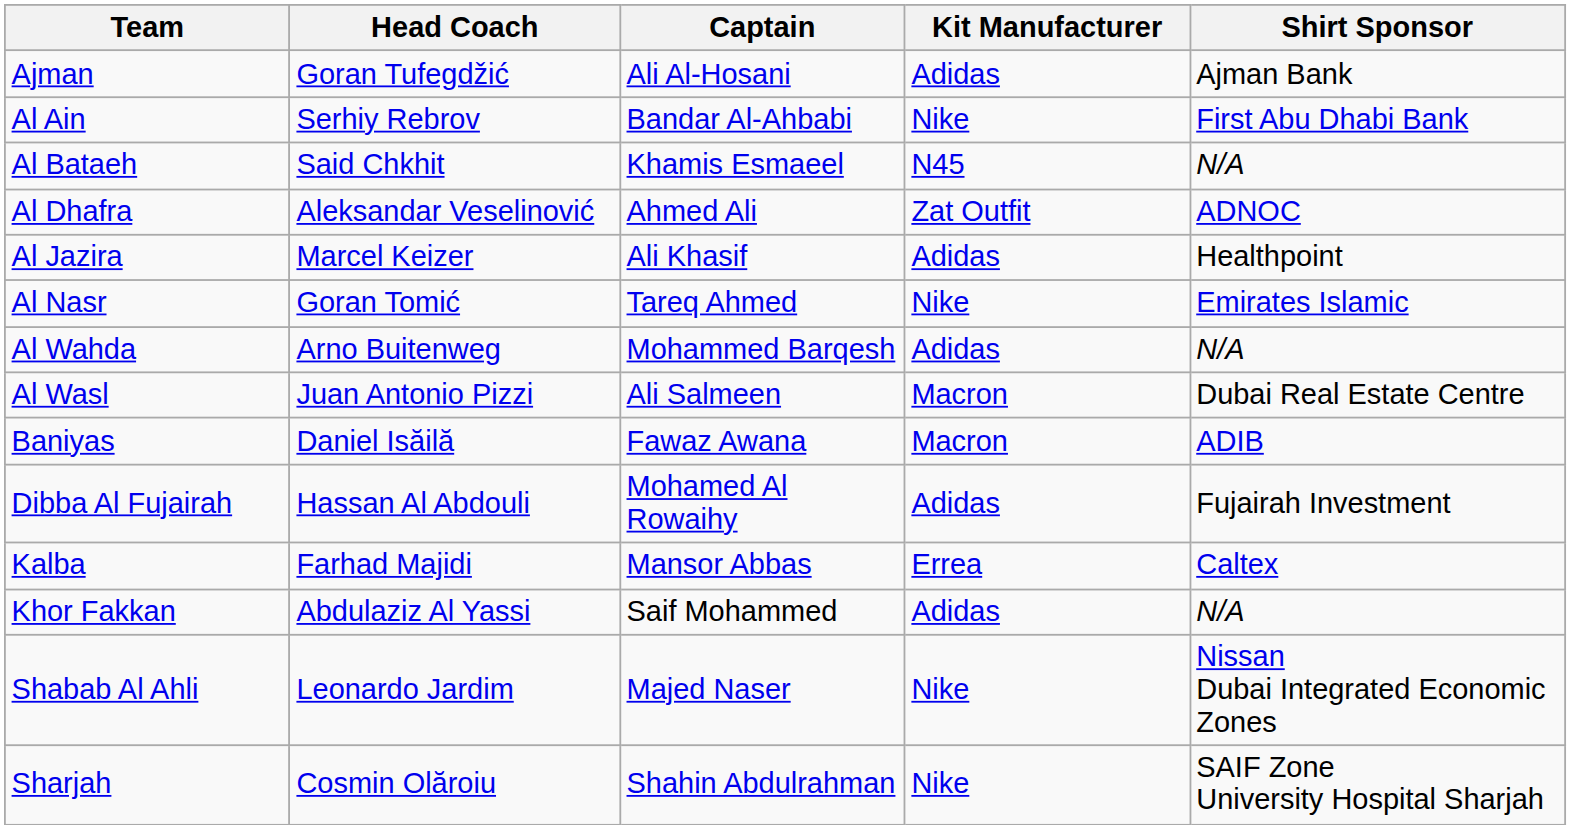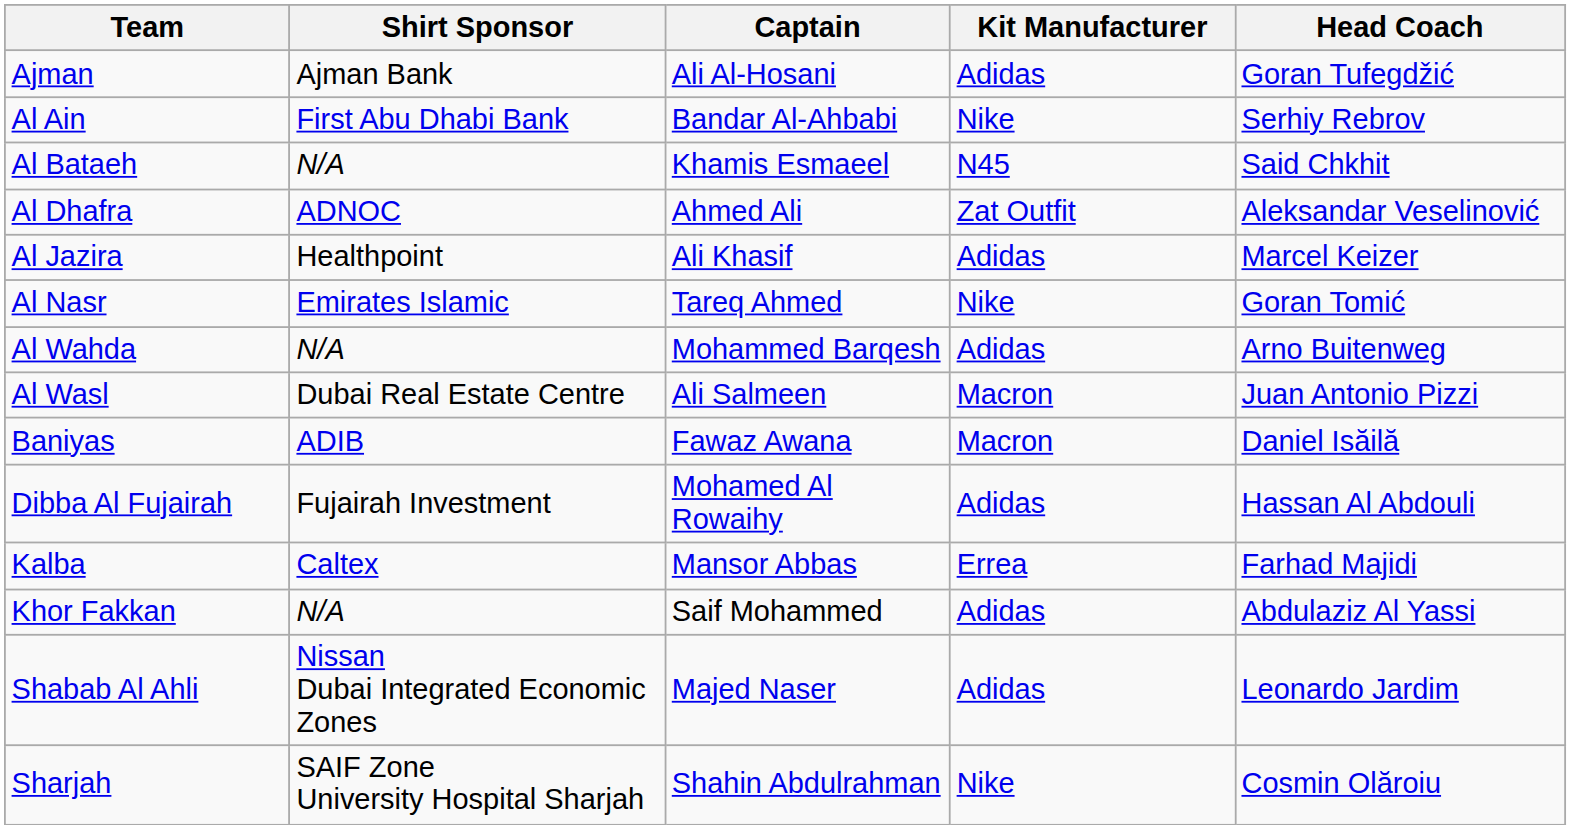columns swapped: Head Coach <-> Shirt Sponsor
Shabab Al Ahli | Kit Manufacturer: Nike -> Adidas
